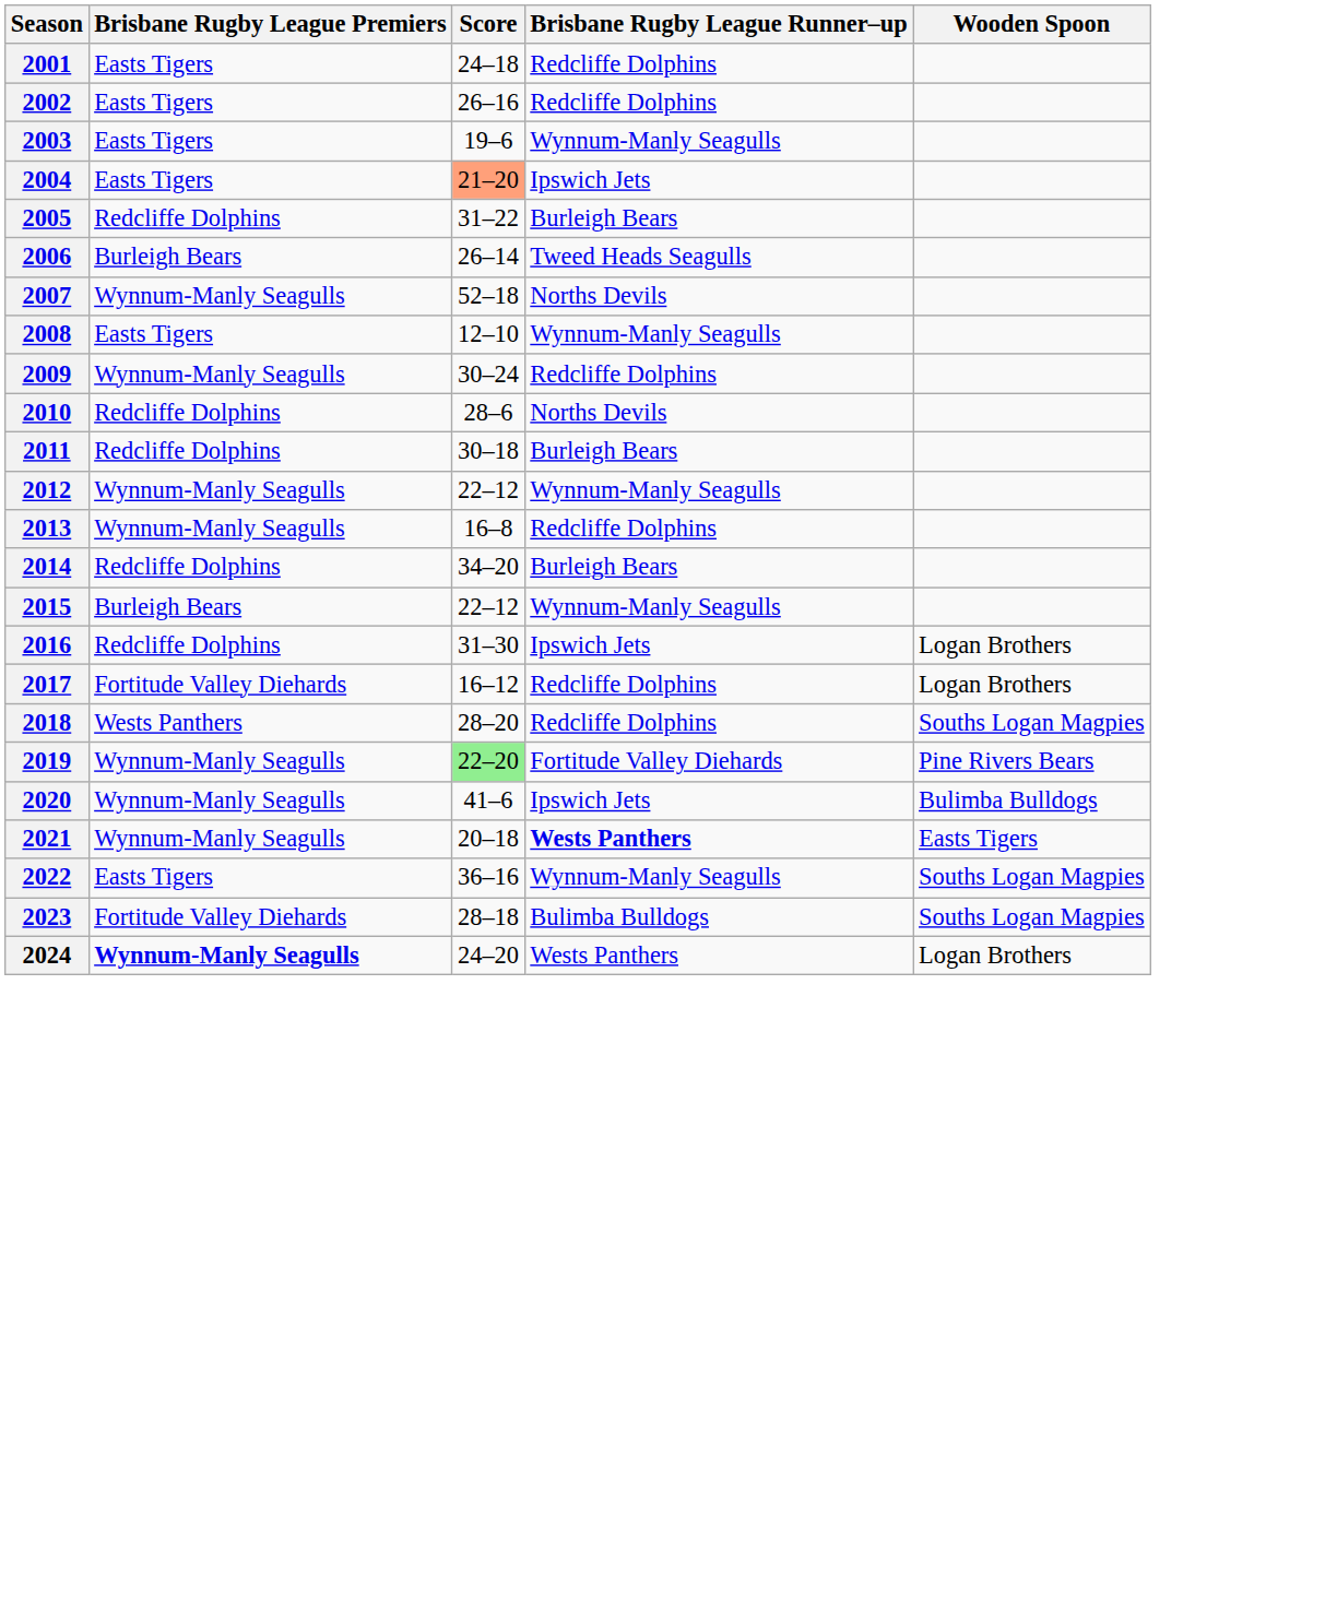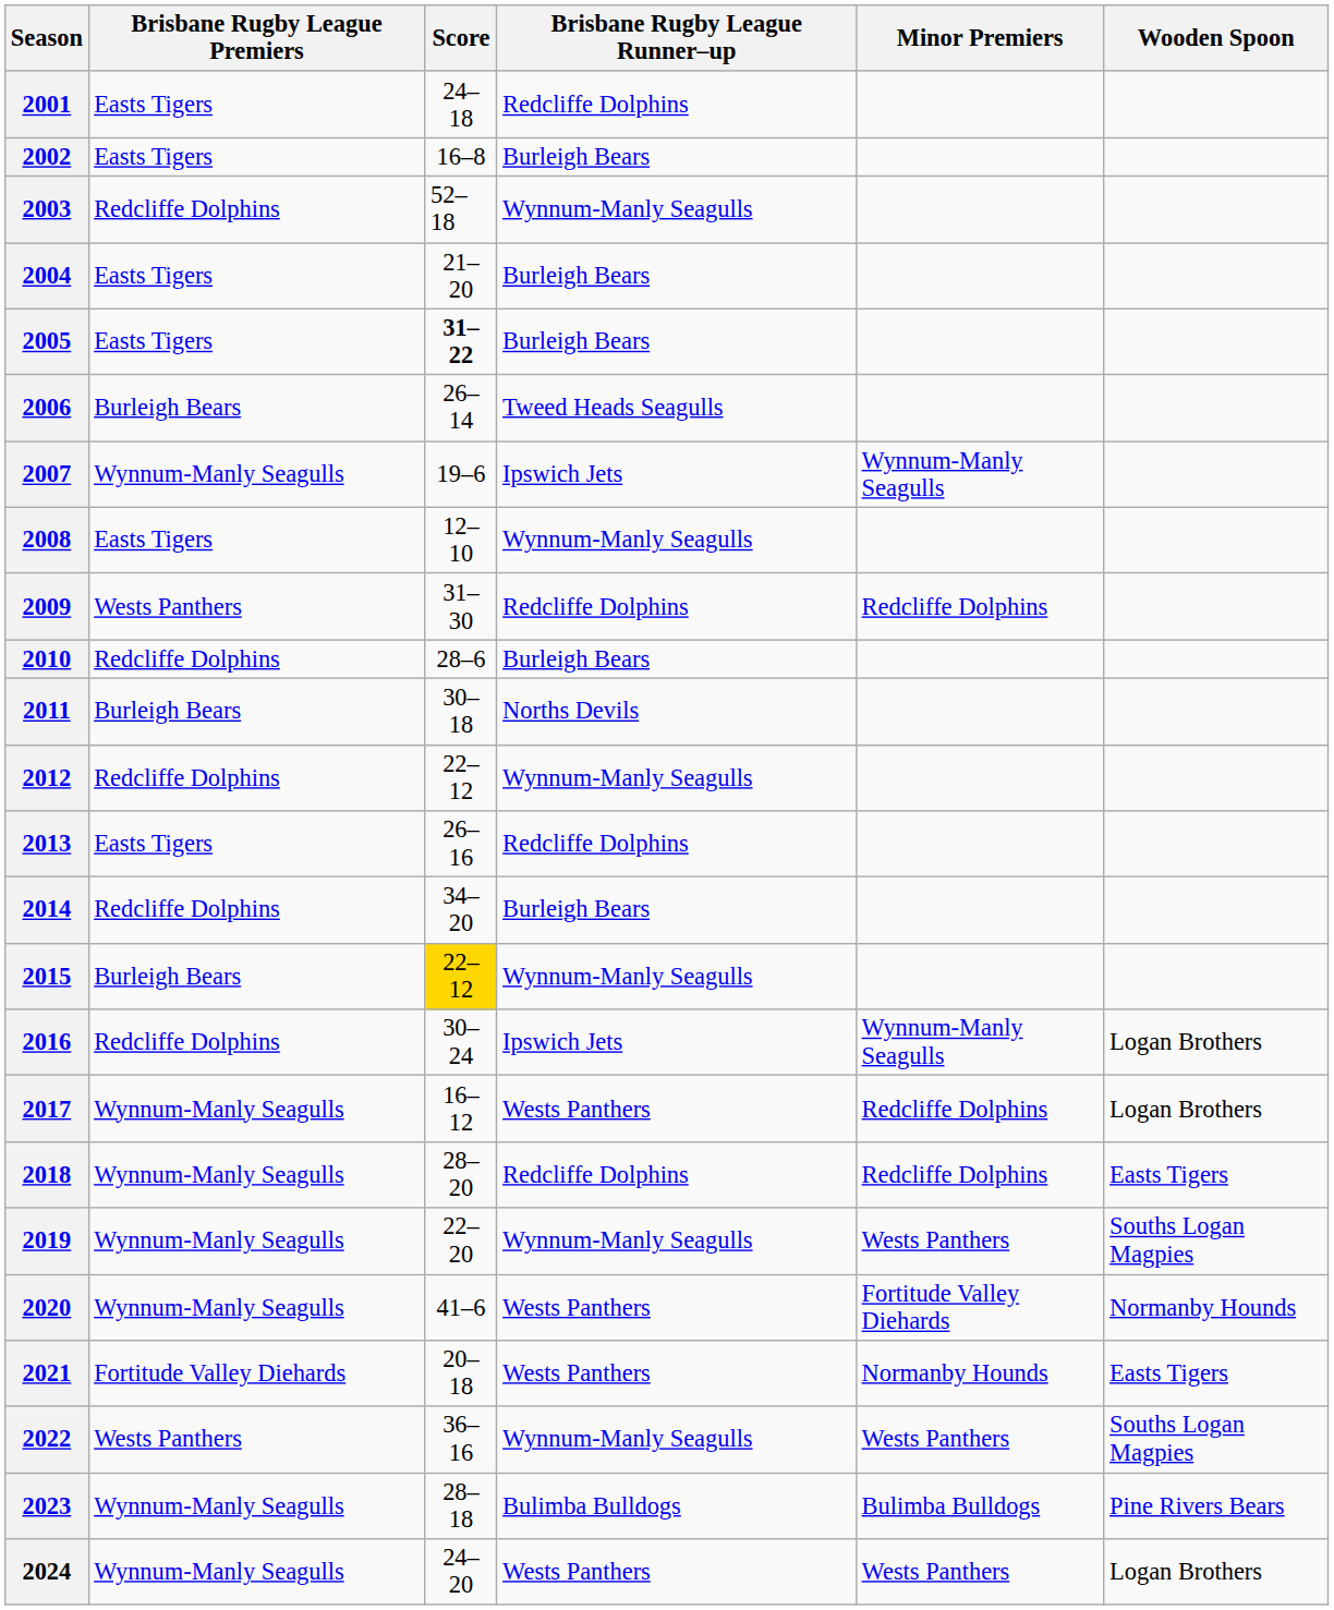+ column: Minor Premiers | Wynnum-Manly Seagulls | Redcliffe Dolphins | Wynnum-Manly Seagulls | Redcliffe Dolphins | Redcliffe Dolphins | Wests Panthers | Fortitude Valley Diehards | Normanby Hounds | Wests Panthers | Bulimba Bulldogs | Wests Panthers
2002 | Score: 26–16 -> 16–8
2002 | Brisbane Rugby League Runner–up: Redcliffe Dolphins -> Burleigh Bears
2003 | Brisbane Rugby League Premiers: Easts Tigers -> Redcliffe Dolphins
2003 | Score: 19–6 -> 52–18
2004 | Score: lightsalmon background -> no background
2004 | Brisbane Rugby League Runner–up: Ipswich Jets -> Burleigh Bears
2005 | Brisbane Rugby League Premiers: Redcliffe Dolphins -> Easts Tigers
2005 | Score: normal -> bold
2007 | Score: 52–18 -> 19–6
2007 | Brisbane Rugby League Runner–up: Norths Devils -> Ipswich Jets
2009 | Brisbane Rugby League Premiers: Wynnum-Manly Seagulls -> Wests Panthers
2009 | Score: 30–24 -> 31–30
2010 | Brisbane Rugby League Runner–up: Norths Devils -> Burleigh Bears
2011 | Brisbane Rugby League Premiers: Redcliffe Dolphins -> Burleigh Bears
2011 | Brisbane Rugby League Runner–up: Burleigh Bears -> Norths Devils
2012 | Brisbane Rugby League Premiers: Wynnum-Manly Seagulls -> Redcliffe Dolphins
2013 | Brisbane Rugby League Premiers: Wynnum-Manly Seagulls -> Easts Tigers
2013 | Score: 16–8 -> 26–16
2015 | Score: no background -> gold background
2016 | Score: 31–30 -> 30–24
2017 | Brisbane Rugby League Premiers: Fortitude Valley Diehards -> Wynnum-Manly Seagulls
2017 | Brisbane Rugby League Runner–up: Redcliffe Dolphins -> Wests Panthers
2018 | Brisbane Rugby League Premiers: Wests Panthers -> Wynnum-Manly Seagulls
2018 | Wooden Spoon: Souths Logan Magpies -> Easts Tigers
2019 | Score: lightgreen background -> no background
2019 | Brisbane Rugby League Runner–up: Fortitude Valley Diehards -> Wynnum-Manly Seagulls
2019 | Wooden Spoon: Pine Rivers Bears -> Souths Logan Magpies
2020 | Brisbane Rugby League Runner–up: Ipswich Jets -> Wests Panthers
2020 | Wooden Spoon: Bulimba Bulldogs -> Normanby Hounds
2021 | Brisbane Rugby League Premiers: Wynnum-Manly Seagulls -> Fortitude Valley Diehards
2021 | Brisbane Rugby League Runner–up: bold -> normal
2022 | Brisbane Rugby League Premiers: Easts Tigers -> Wests Panthers
2023 | Brisbane Rugby League Premiers: Fortitude Valley Diehards -> Wynnum-Manly Seagulls
2023 | Wooden Spoon: Souths Logan Magpies -> Pine Rivers Bears
2024 | Brisbane Rugby League Premiers: bold -> normal
